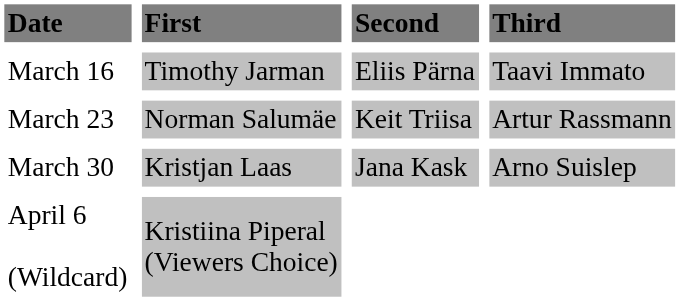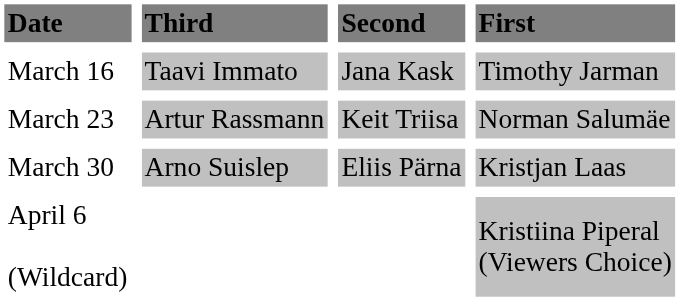columns swapped: First <-> Third
March 16 | Second: Eliis Pärna -> Jana Kask
March 30 | Second: Jana Kask -> Eliis Pärna
